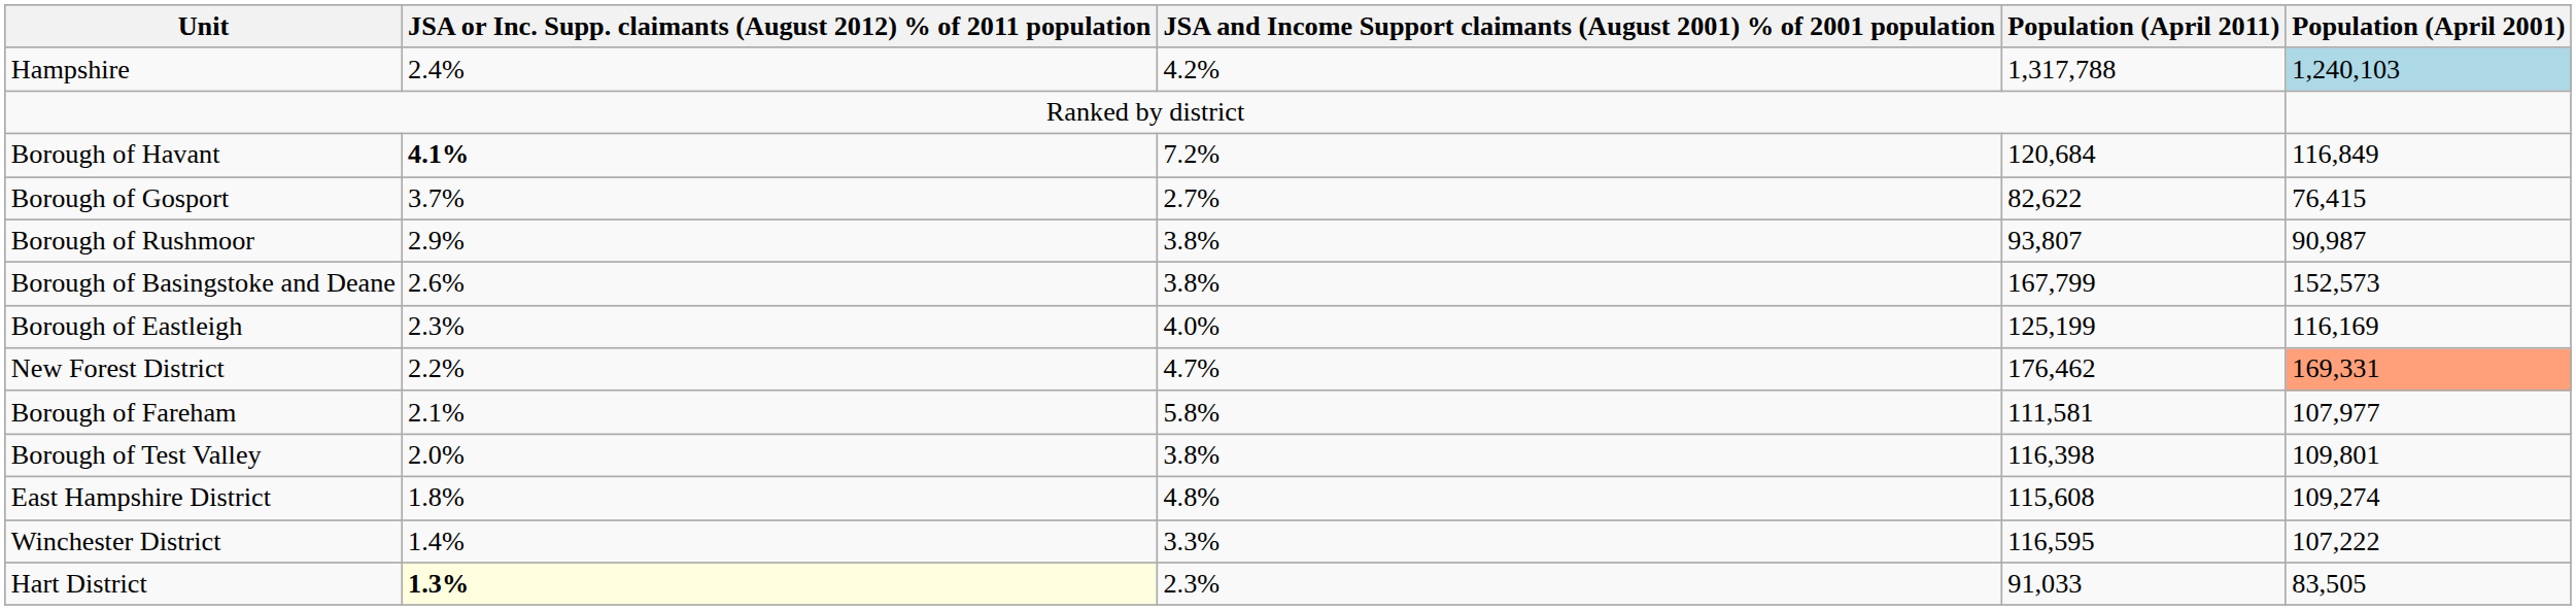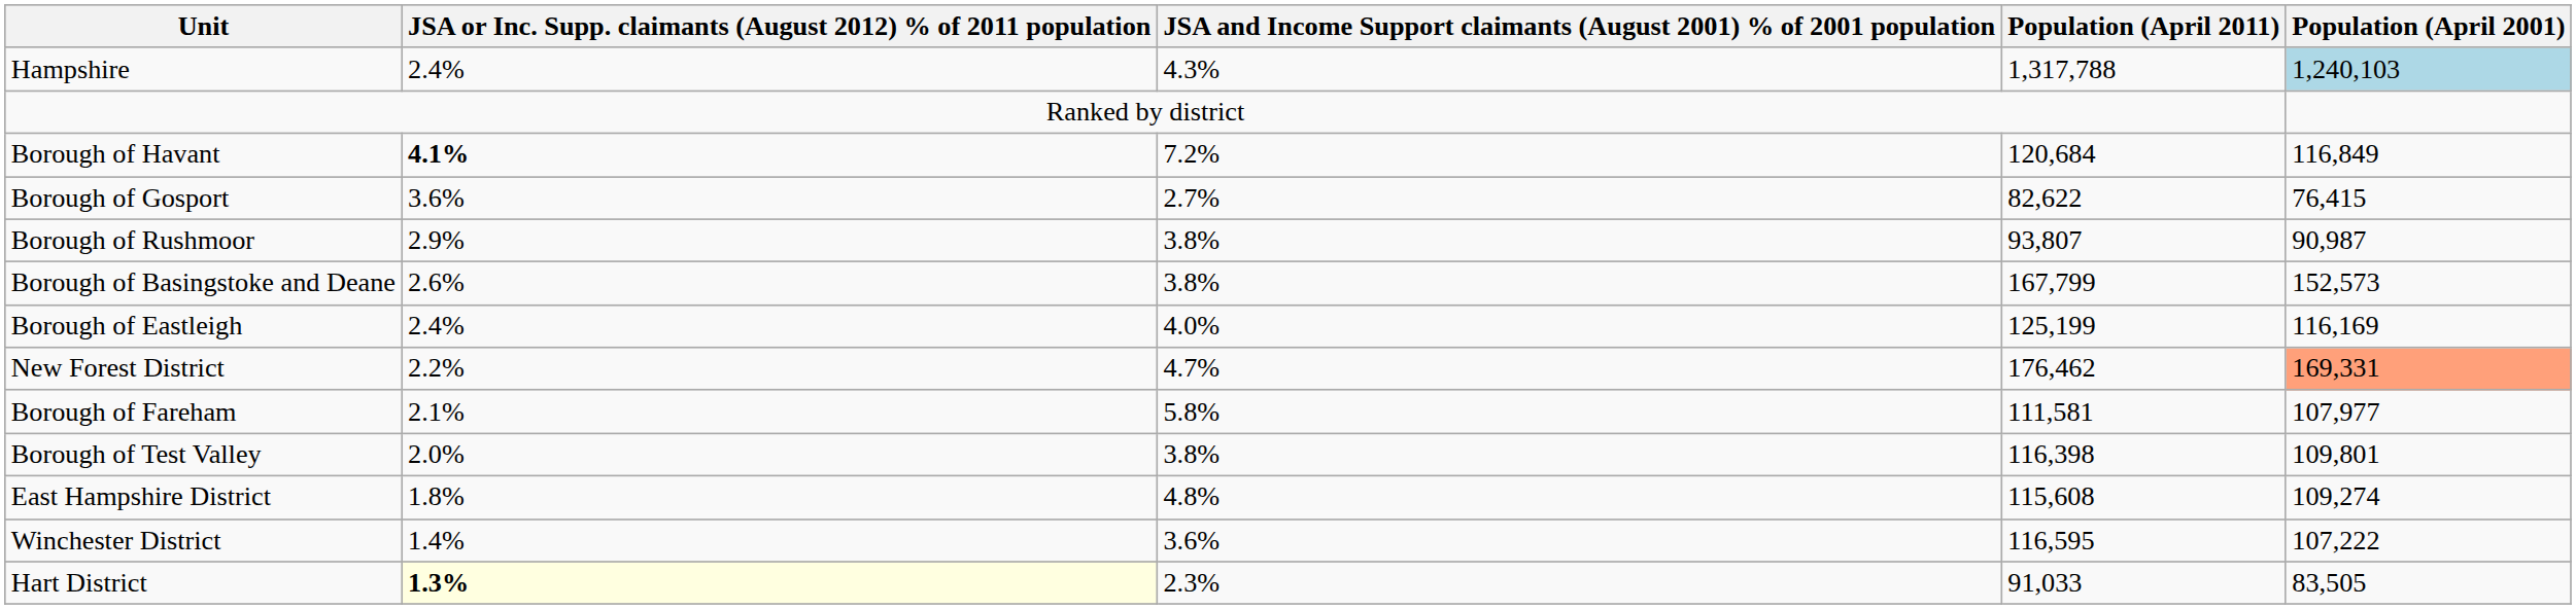Hampshire | column 3: 4.2% -> 4.3%
Borough of Gosport | column 2: 3.7% -> 3.6%
Borough of Eastleigh | column 2: 2.3% -> 2.4%
Winchester District | column 3: 3.3% -> 3.6%
